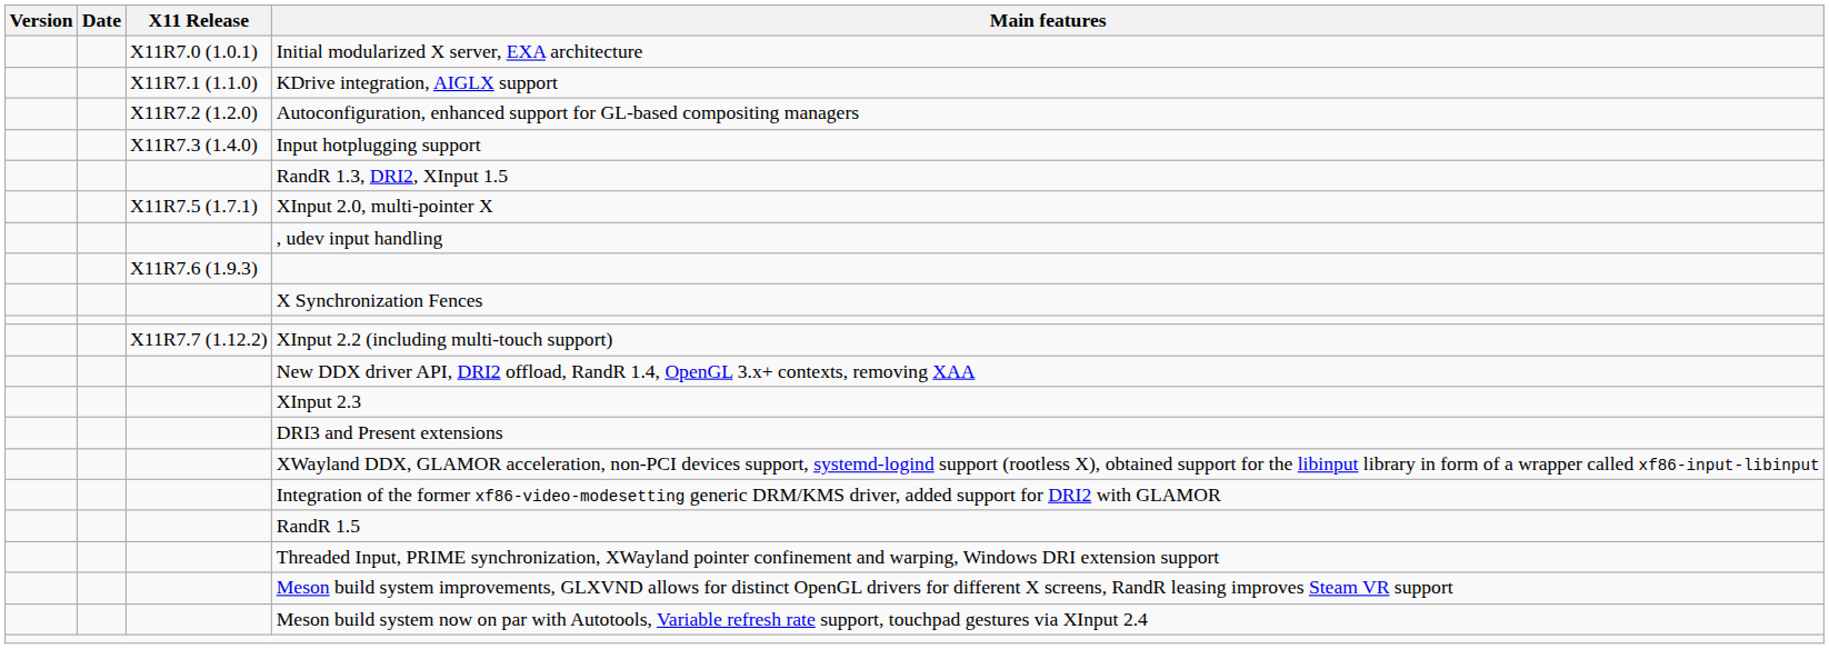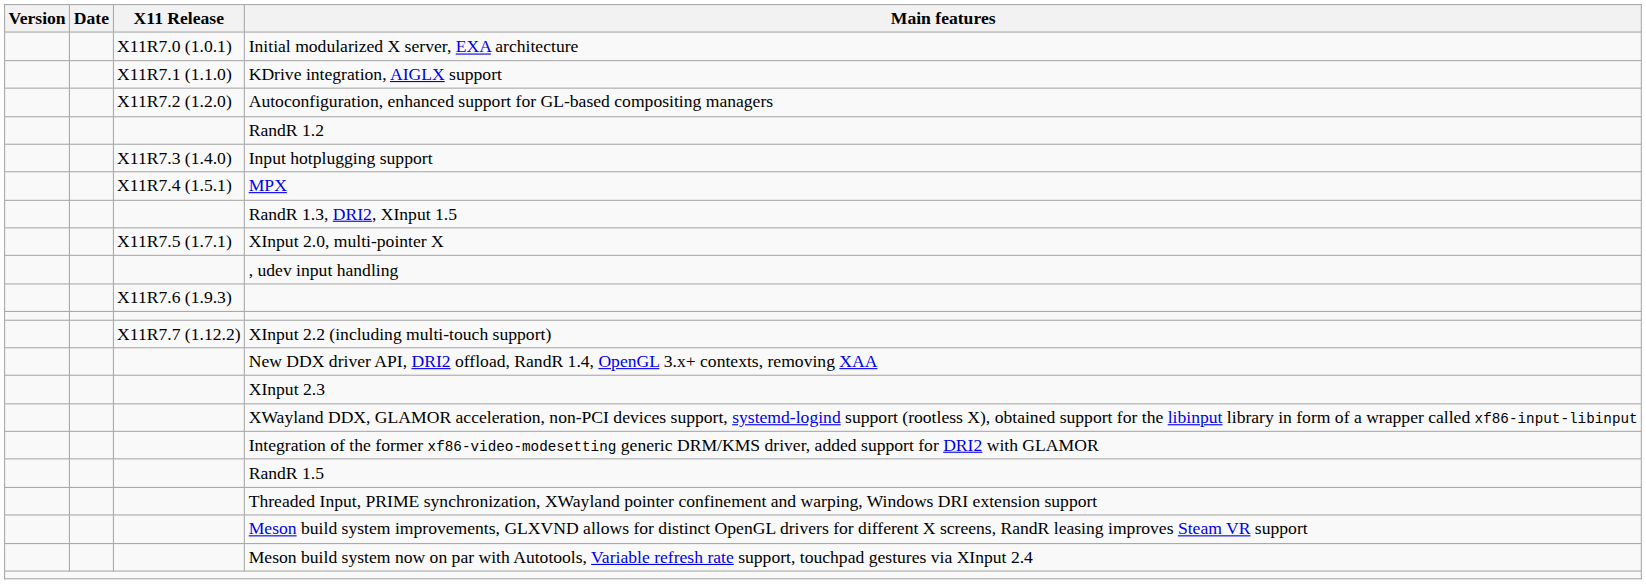+ row: RandR 1.2
+ row: X11R7.4 (1.5.1) | MPX
- row: X Synchronization Fences
- row: DRI3 and Present extensions
